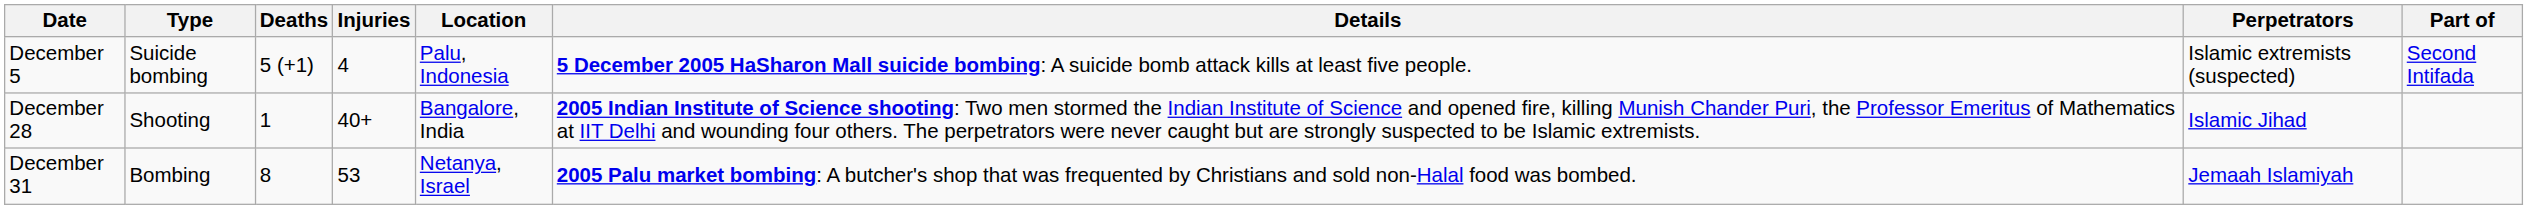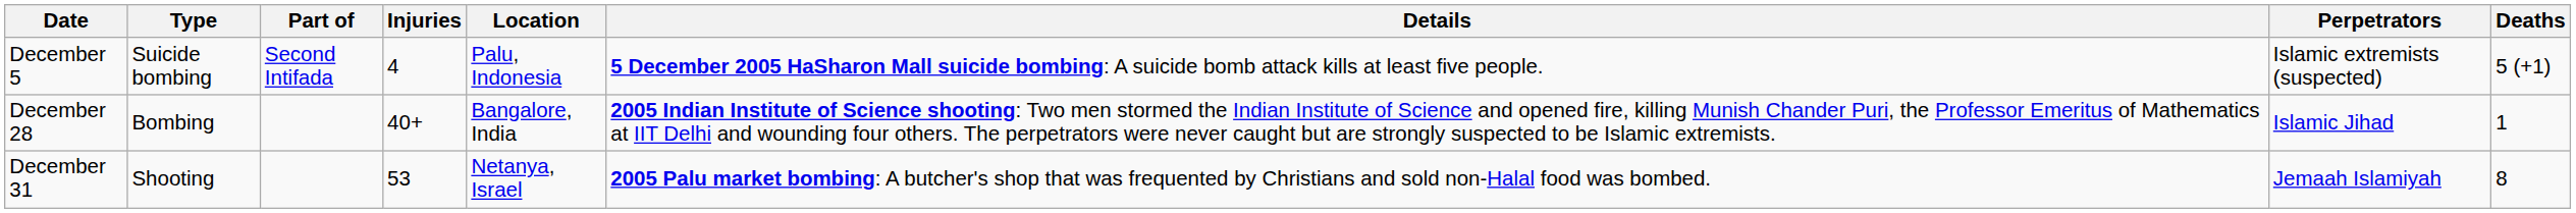columns swapped: Deaths <-> Part of
December 28 | Type: Shooting -> Bombing
December 31 | Type: Bombing -> Shooting
